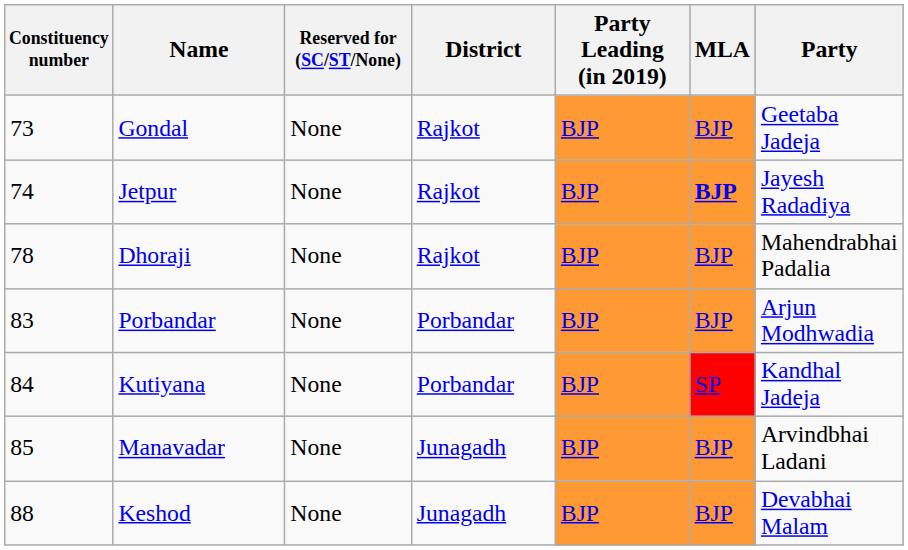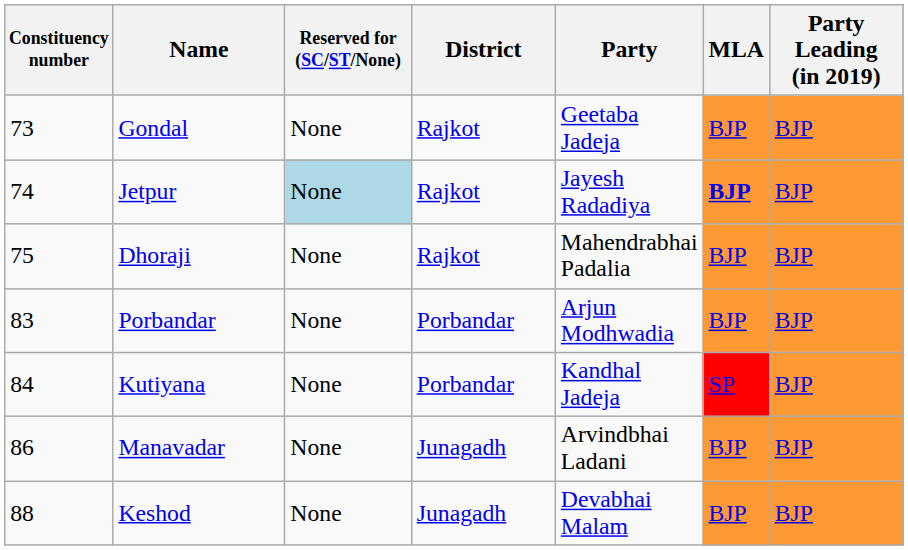columns swapped: Party <-> Party Leading (in 2019)
Jetpur | Reserved for (SC/ST/None): no background -> lightblue background
Dhoraji | Constituency number: 78 -> 75
Manavadar | Constituency number: 85 -> 86
